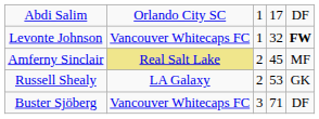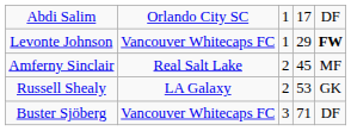Levonte Johnson | column 4: 32 -> 29
Amferny Sinclair | column 2: khaki background -> no background
